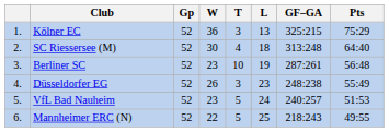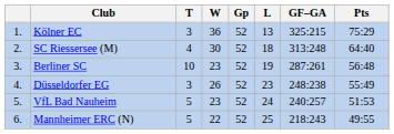columns swapped: Gp <-> T
